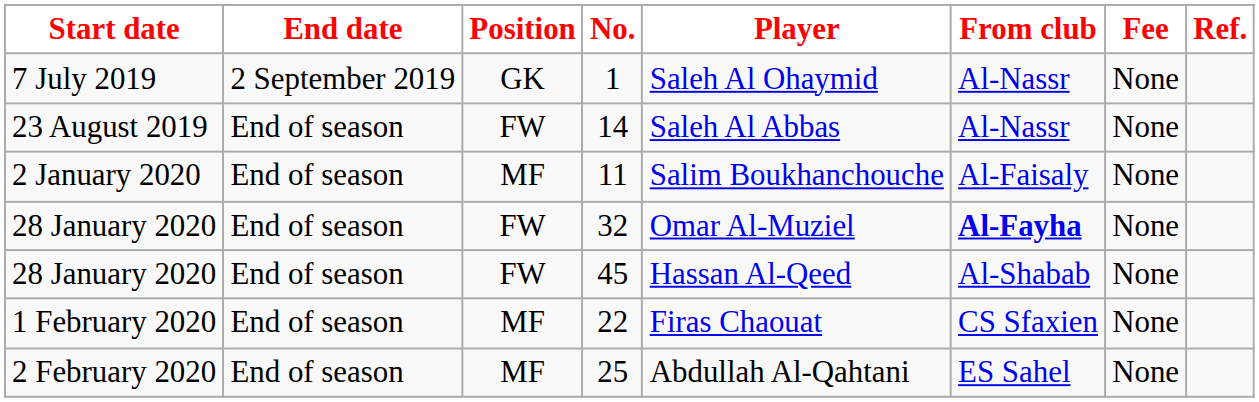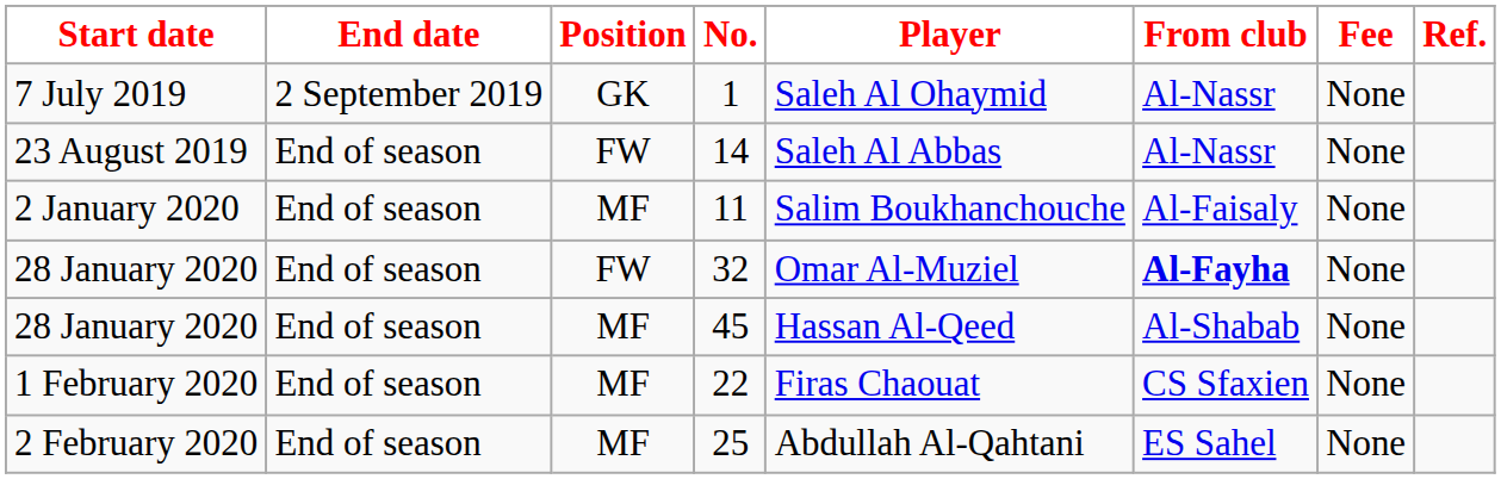45 | Position: FW -> MF
